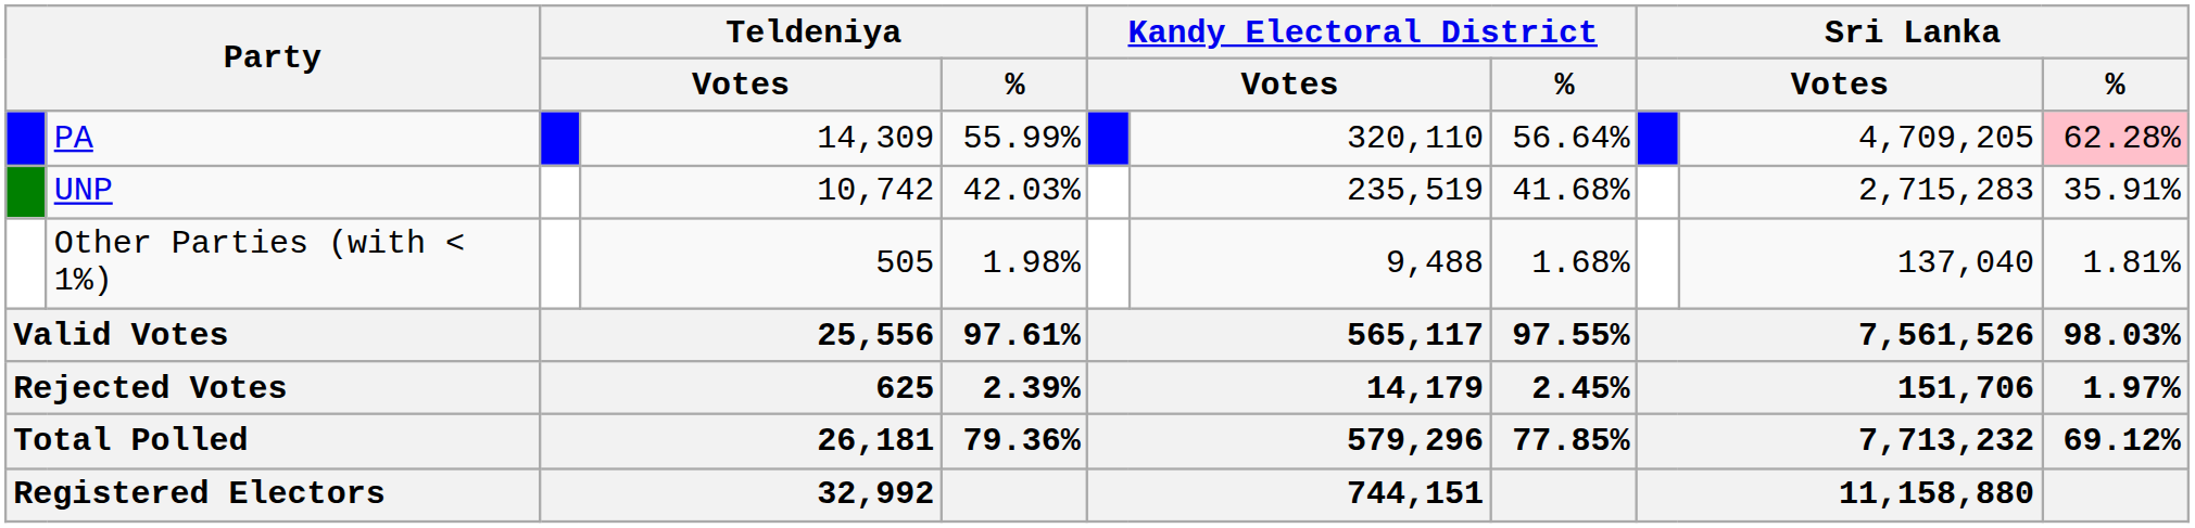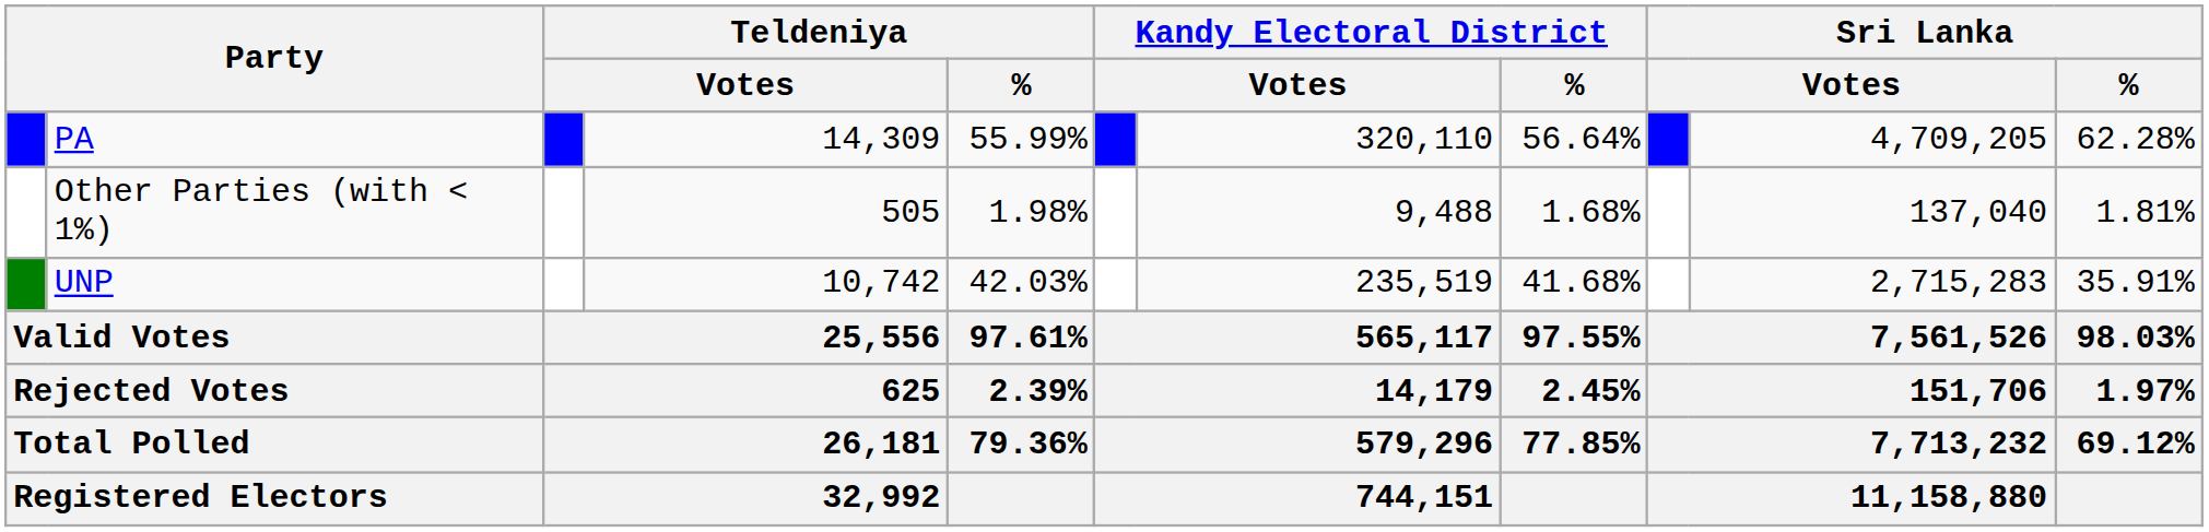PA | Sri Lanka / %: pink background -> no background
rows swapped: UNP <-> Other Parties (with < 1%)
